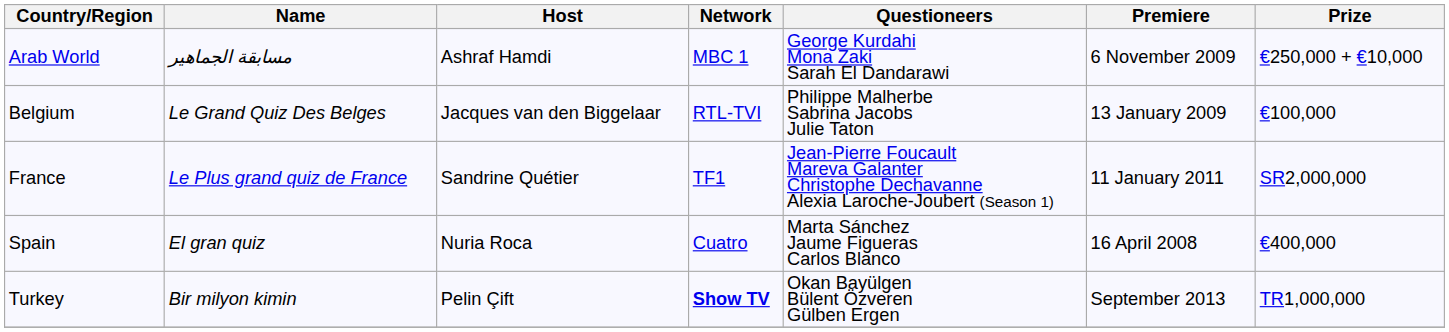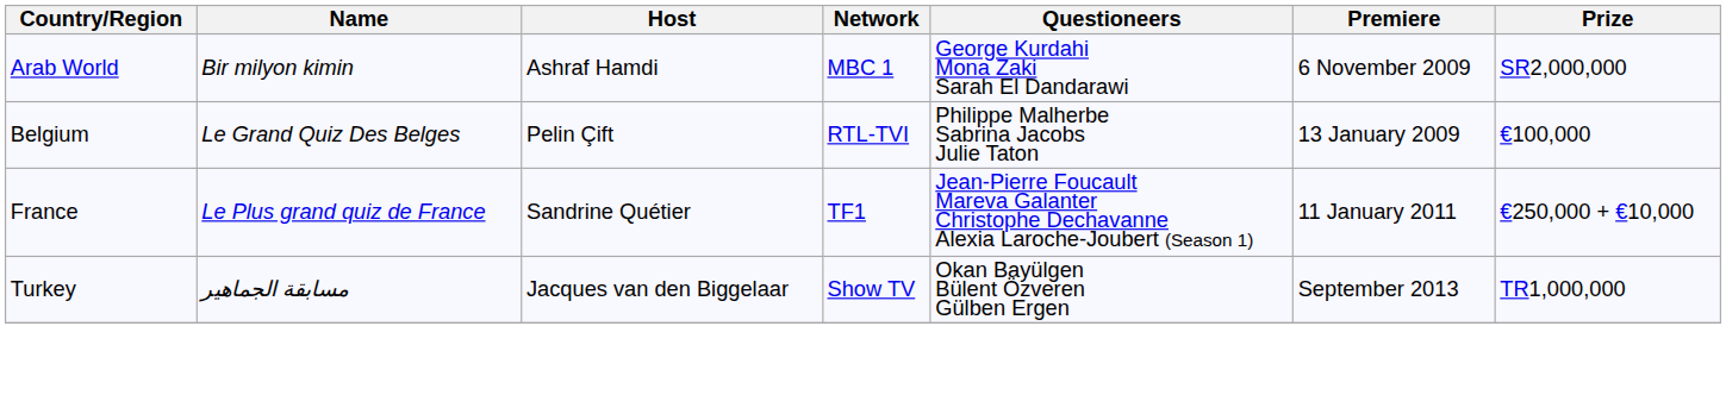Arab World | Name: مسابقة الجماهير -> Bir milyon kimin
Arab World | Prize: €250,000 + €10,000 -> SR2,000,000
Belgium | Host: Jacques van den Biggelaar -> Pelin Çift
France | Prize: SR2,000,000 -> €250,000 + €10,000
- row: Spain | El gran quiz | Nuria Roca | Cuatro | Marta Sánchez Jaume Figueras Carlos Blanco | 16 April 2008 | €400,000
Turkey | Name: Bir milyon kimin -> مسابقة الجماهير
Turkey | Host: Pelin Çift -> Jacques van den Biggelaar
Turkey | Network: bold -> normal
